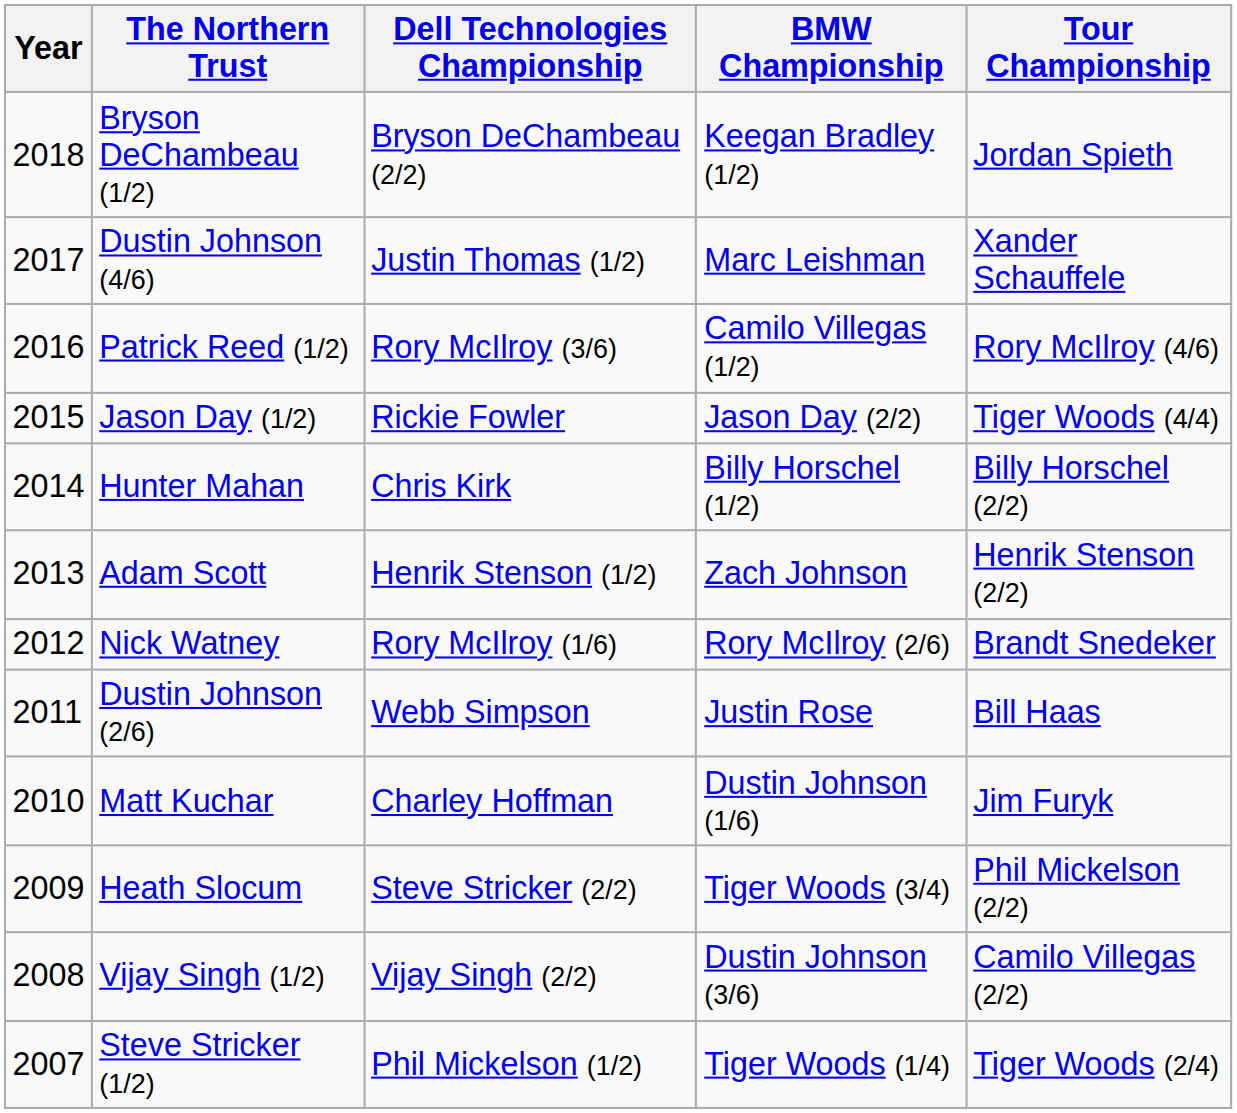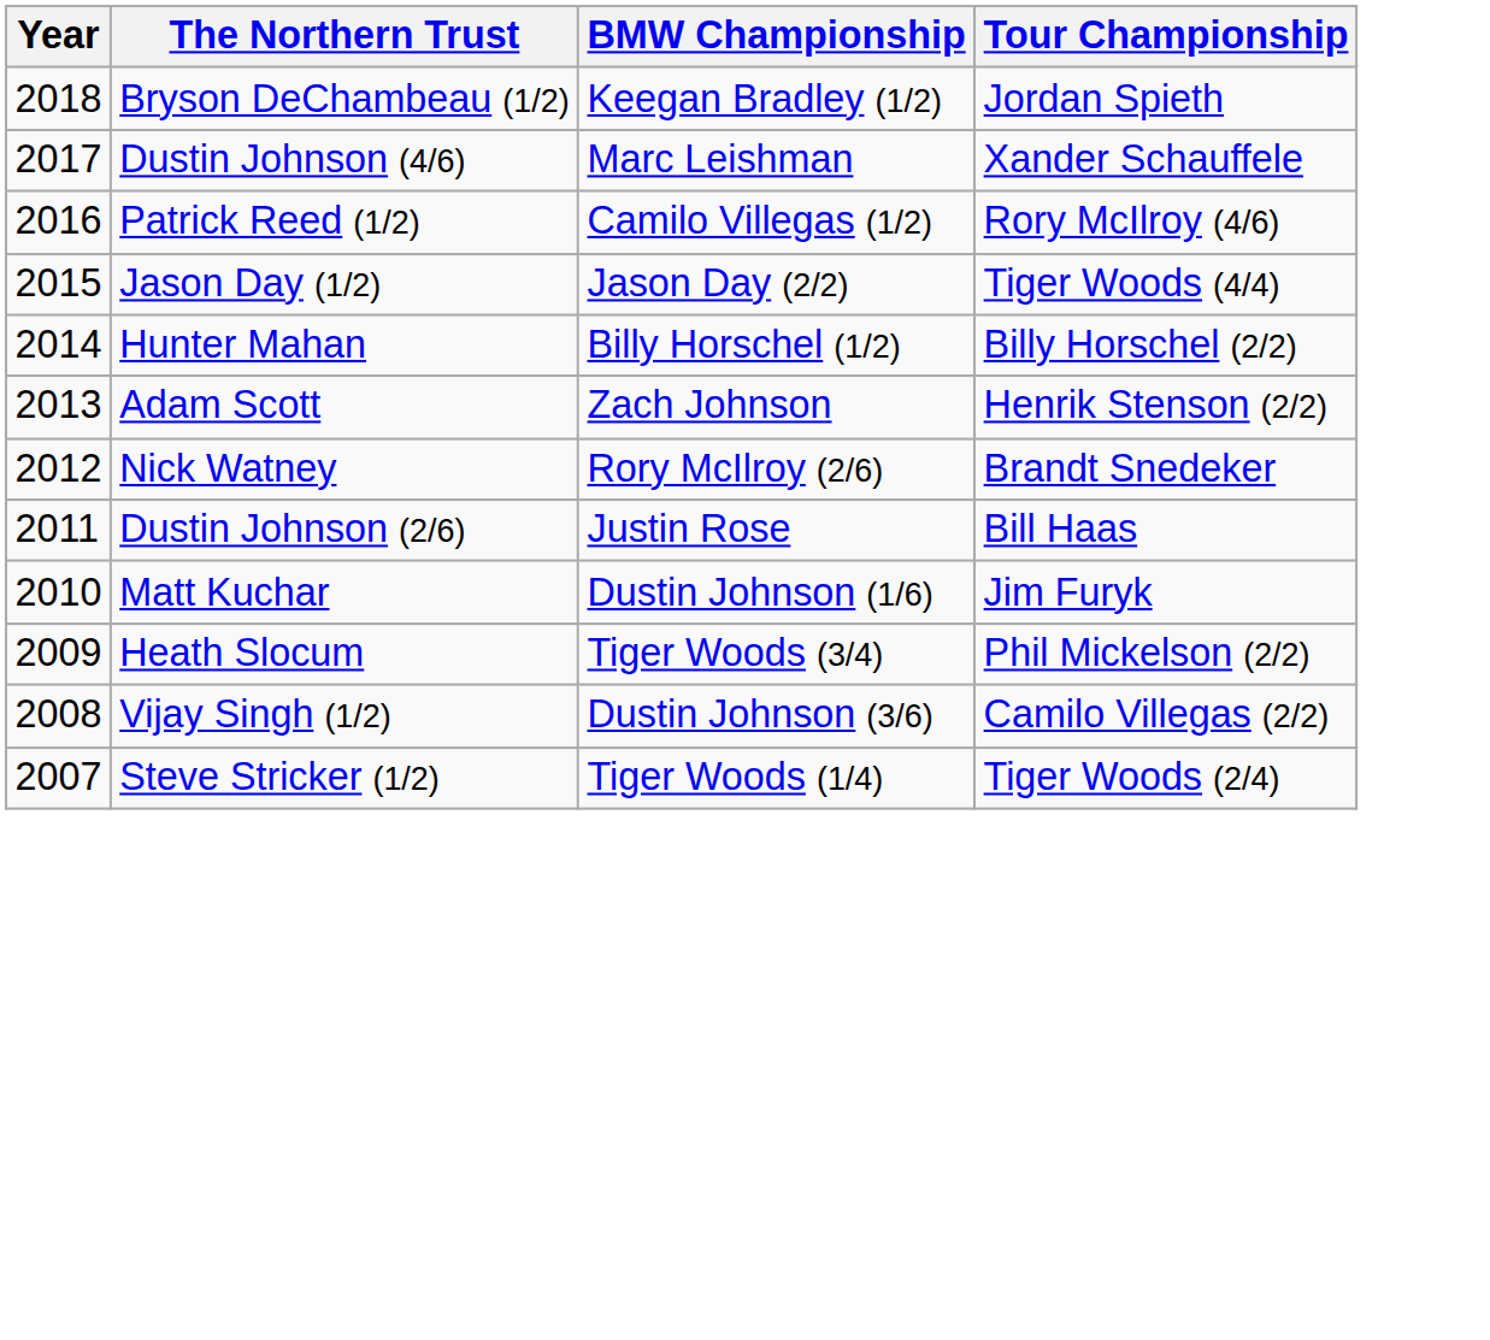- column: Dell Technologies Championship | Bryson DeChambeau (2/2) | Justin Thomas (1/2) | Rory McIlroy (3/6) | Rickie Fowler | Chris Kirk | Henrik Stenson (1/2) | Rory McIlroy (1/6) | Webb Simpson | Charley Hoffman | Steve Stricker (2/2) | Vijay Singh (2/2) | Phil Mickelson (1/2)
